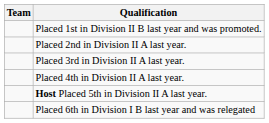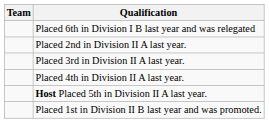rows swapped: Placed 6th in Division I B last year and was relegated <-> Placed 1st in Division II B last year and was promoted.
